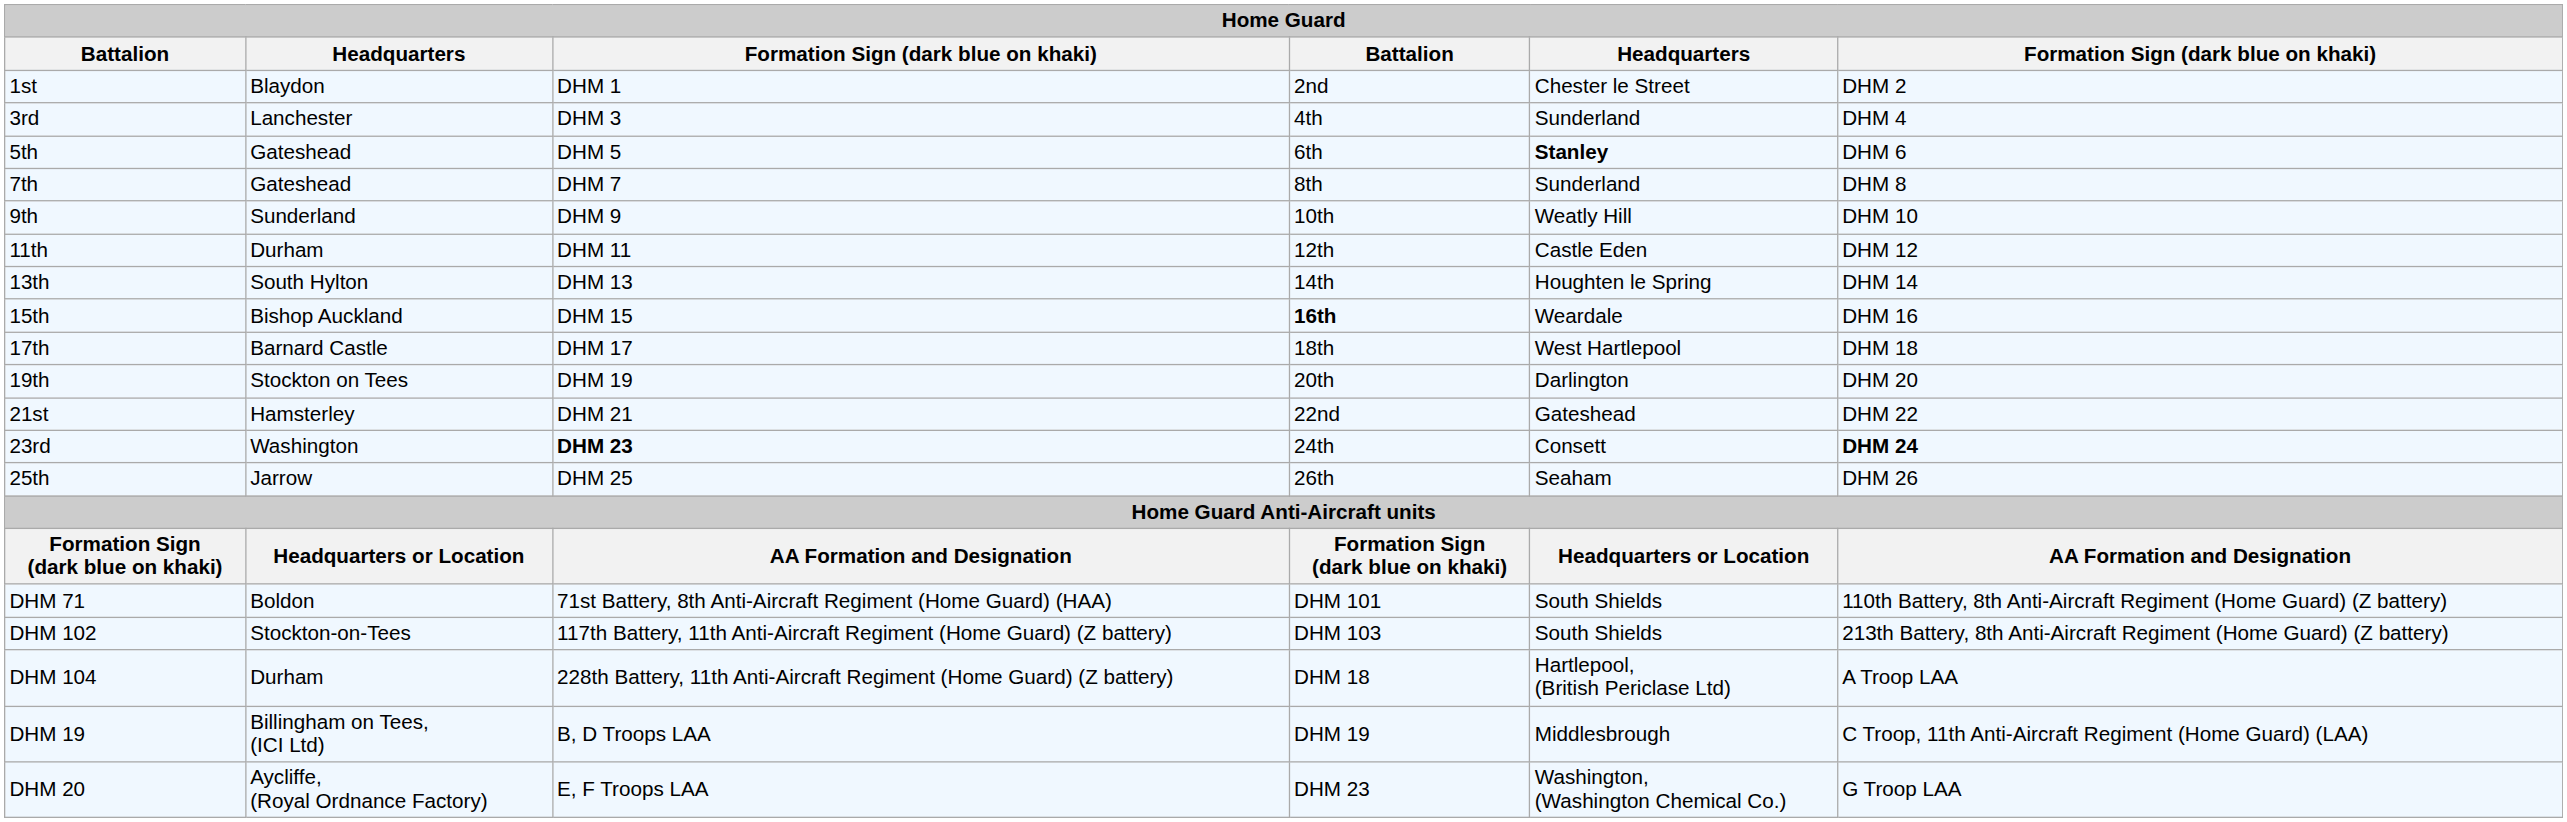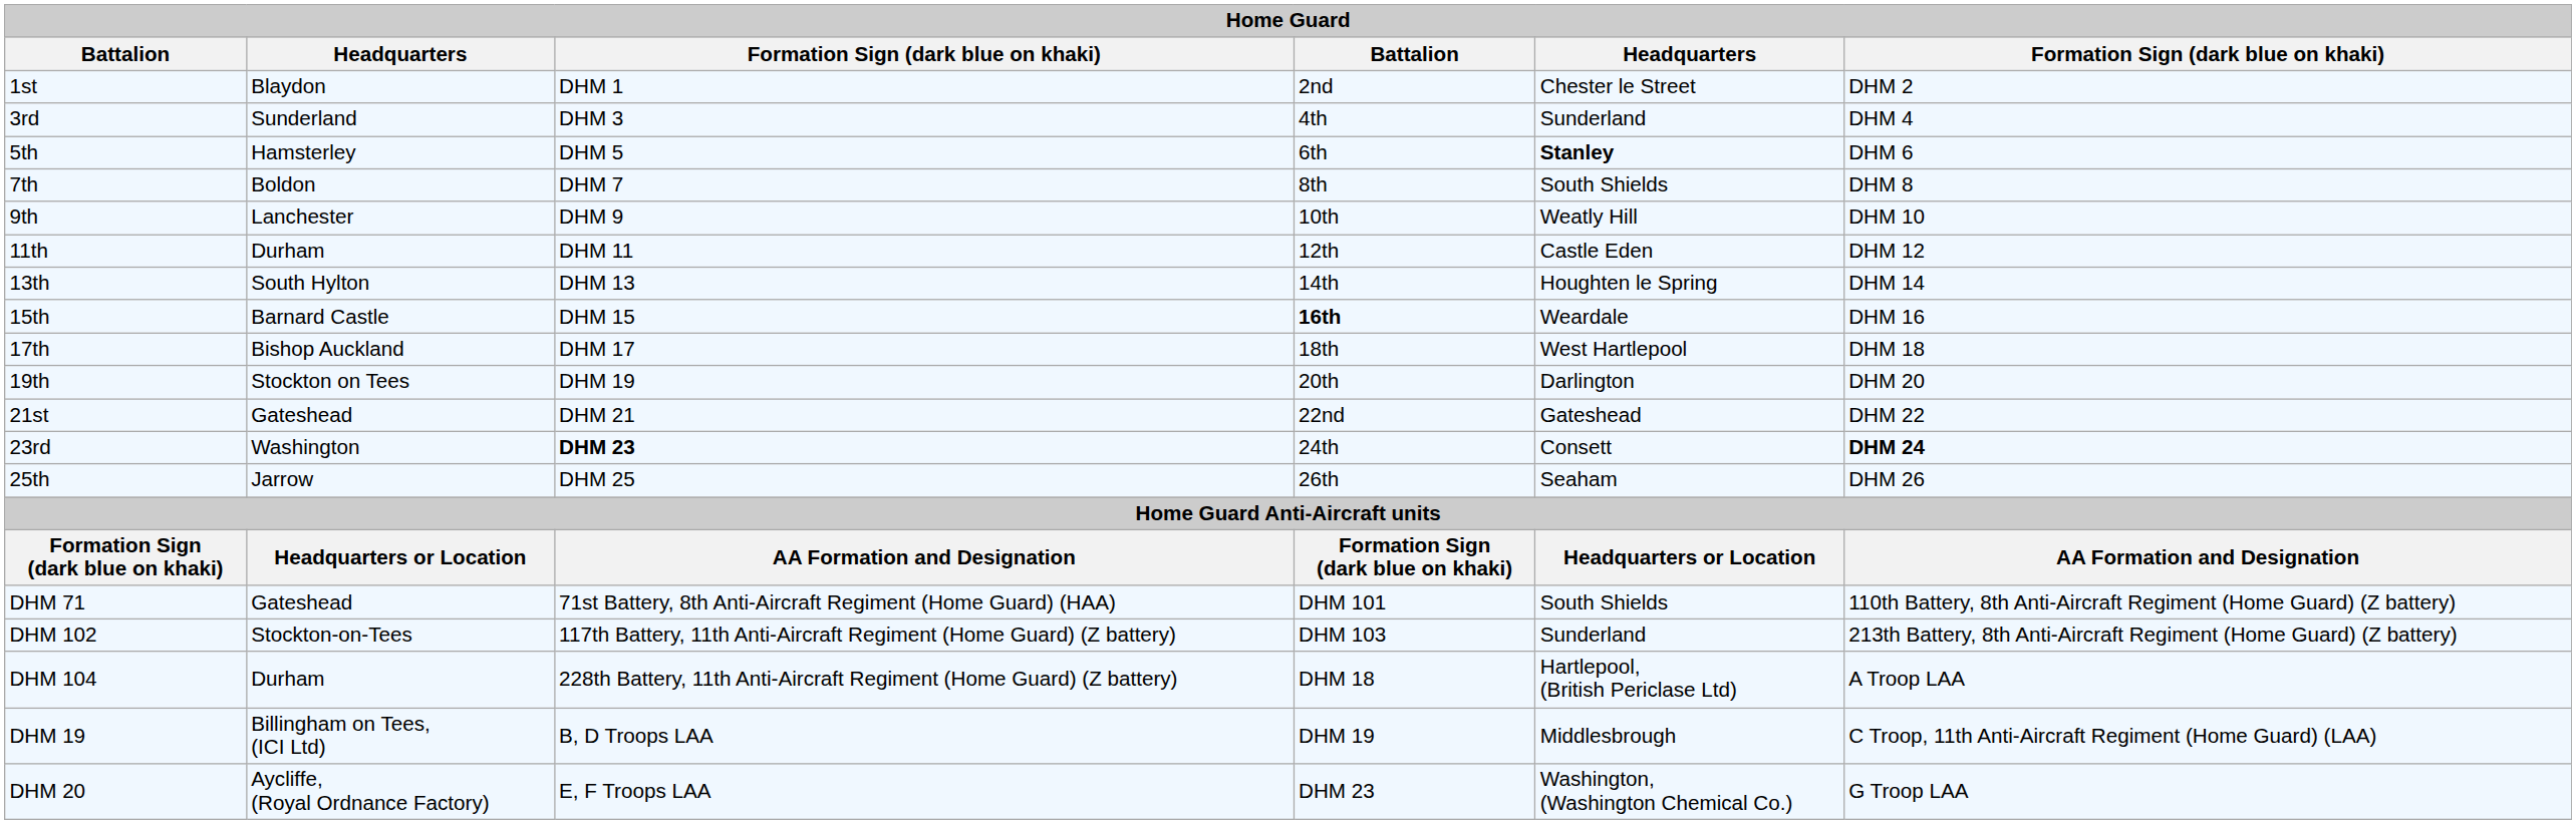3rd | column 2: Lanchester -> Sunderland
5th | column 2: Gateshead -> Hamsterley
7th | column 2: Gateshead -> Boldon
7th | column 5: Sunderland -> South Shields
9th | column 2: Sunderland -> Lanchester
15th | column 2: Bishop Auckland -> Barnard Castle
17th | column 2: Barnard Castle -> Bishop Auckland
21st | column 2: Hamsterley -> Gateshead
DHM 71 | column 2: Boldon -> Gateshead
DHM 102 | column 5: South Shields -> Sunderland
